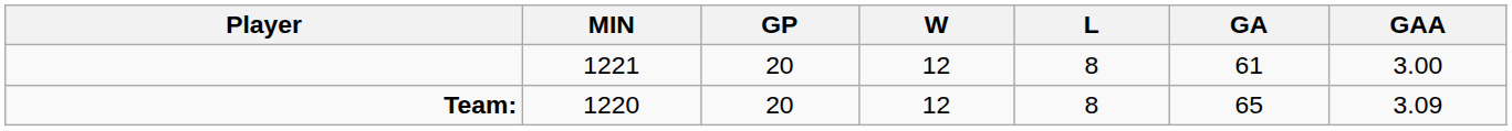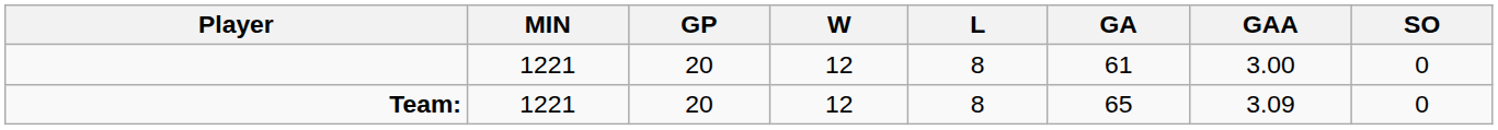+ column: SO | 0 | 0
Team: | MIN: 1220 -> 1221
